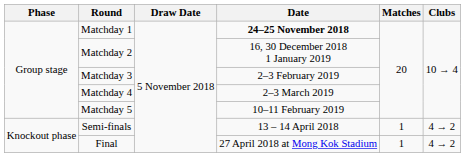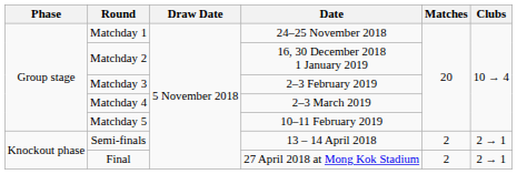Matchday 1 | Date: bold -> normal
Semi-finals | Matches: 1 -> 2
Semi-finals | Clubs: 4 → 2 -> 2 → 1
Final | Matches: 1 -> 2
Final | Clubs: 4 → 2 -> 2 → 1
